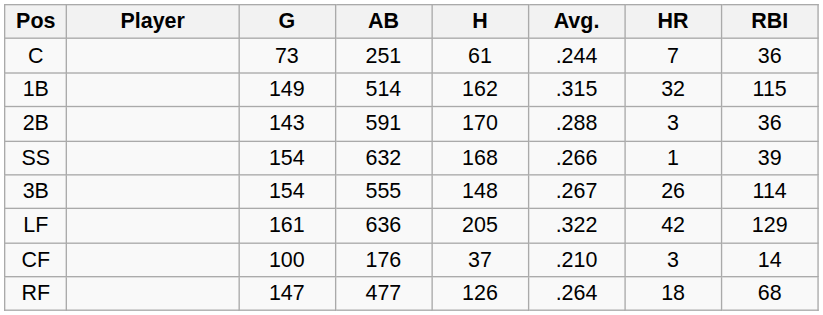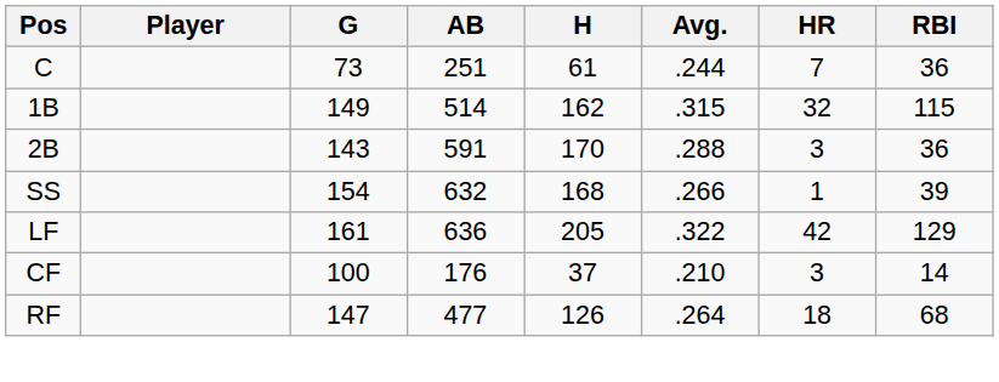- row: 3B | 154 | 555 | 148 | .267 | 26 | 114
